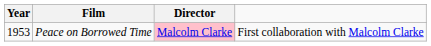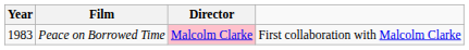Peace on Borrowed Time | Year: 1953 -> 1983
